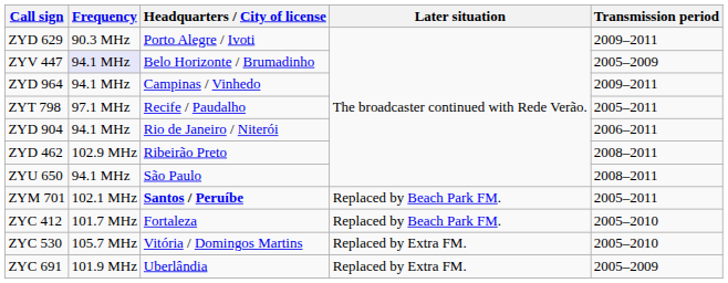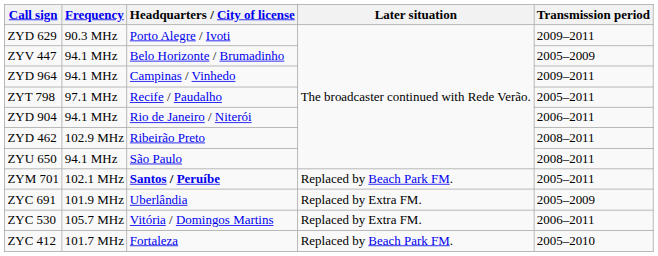ZYV 447 | Frequency: lavender background -> no background
rows swapped: ZYC 412 <-> ZYC 691
ZYC 530 | Transmission period: 2005–2010 -> 2006–2011
